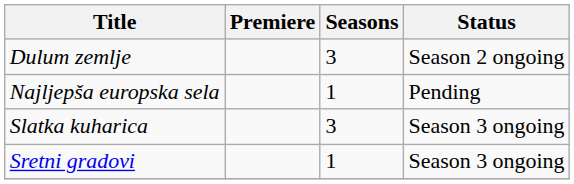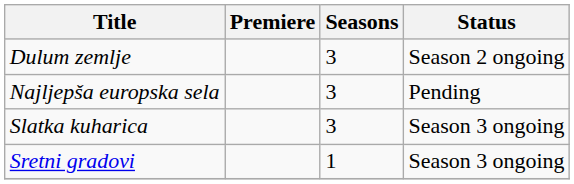Najljepša europska sela | Seasons: 1 -> 3
